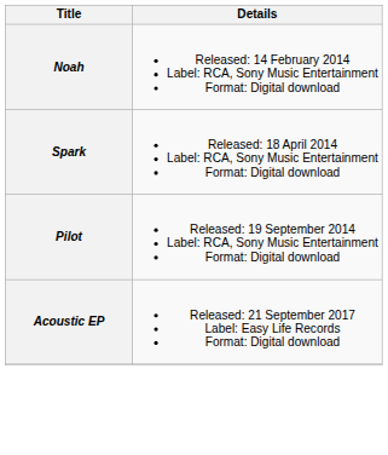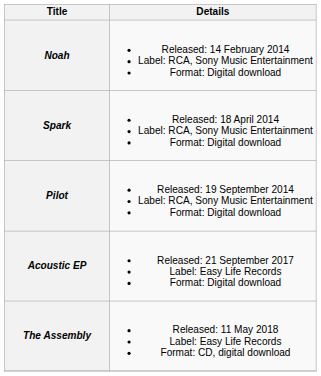+ row: The Assembly | Released: 11 May 2018 Label: Easy Life Records Format: CD, digital download
